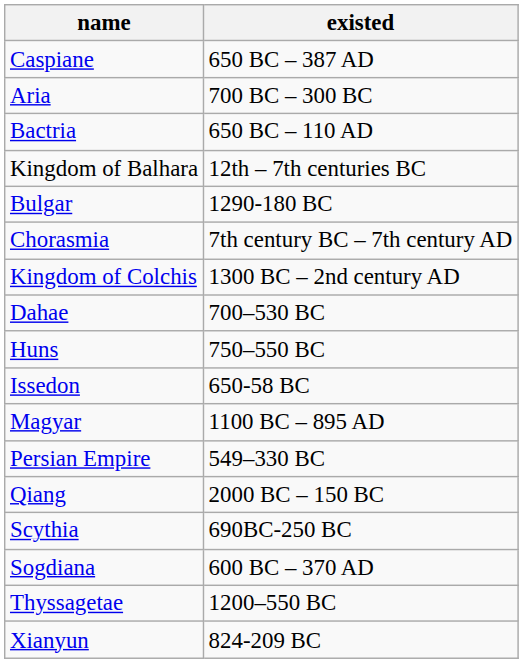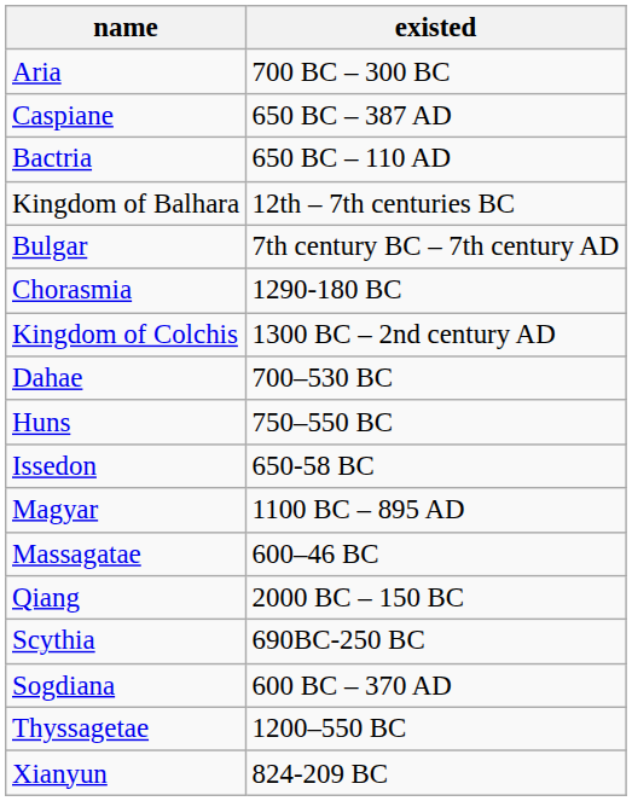rows swapped: Aria <-> Caspiane
Bulgar | existed: 1290-180 BC -> 7th century BC – 7th century AD
Chorasmia | existed: 7th century BC – 7th century AD -> 1290-180 BC
+ row: Massagatae | 600–46 BC
- row: Persian Empire | 549–330 BC
